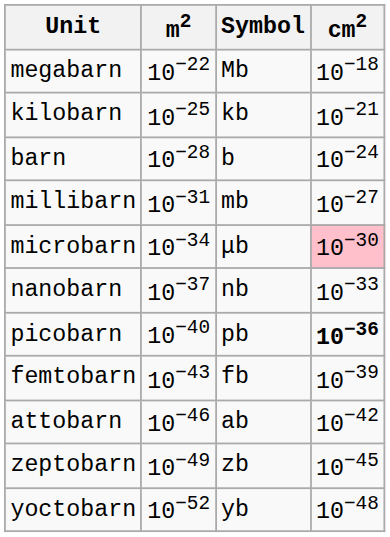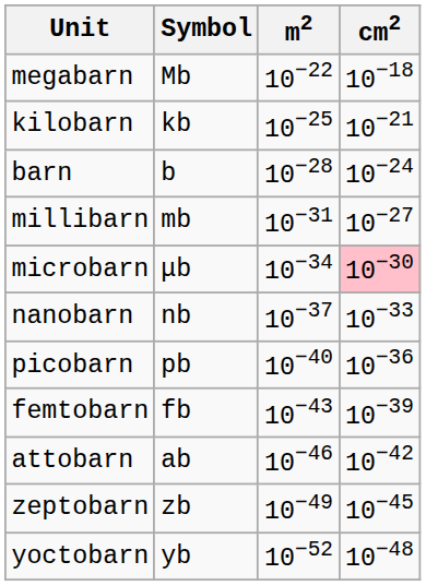columns swapped: Symbol <-> m2
picobarn | cm2: bold -> normal
